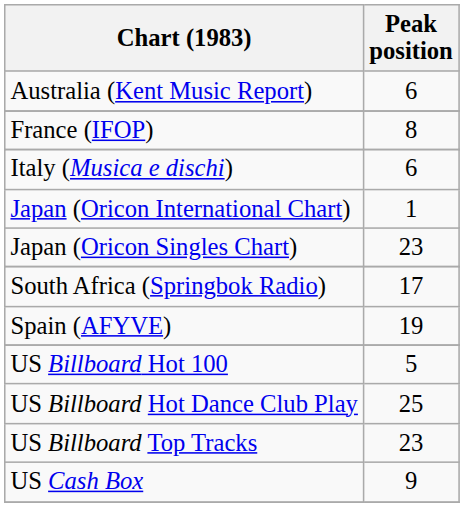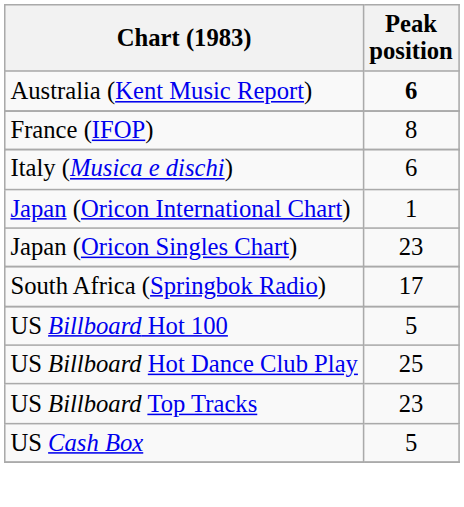Australia (Kent Music Report) | Peak position: normal -> bold
- row: Spain (AFYVE) | 19
US Cash Box | Peak position: 9 -> 5
